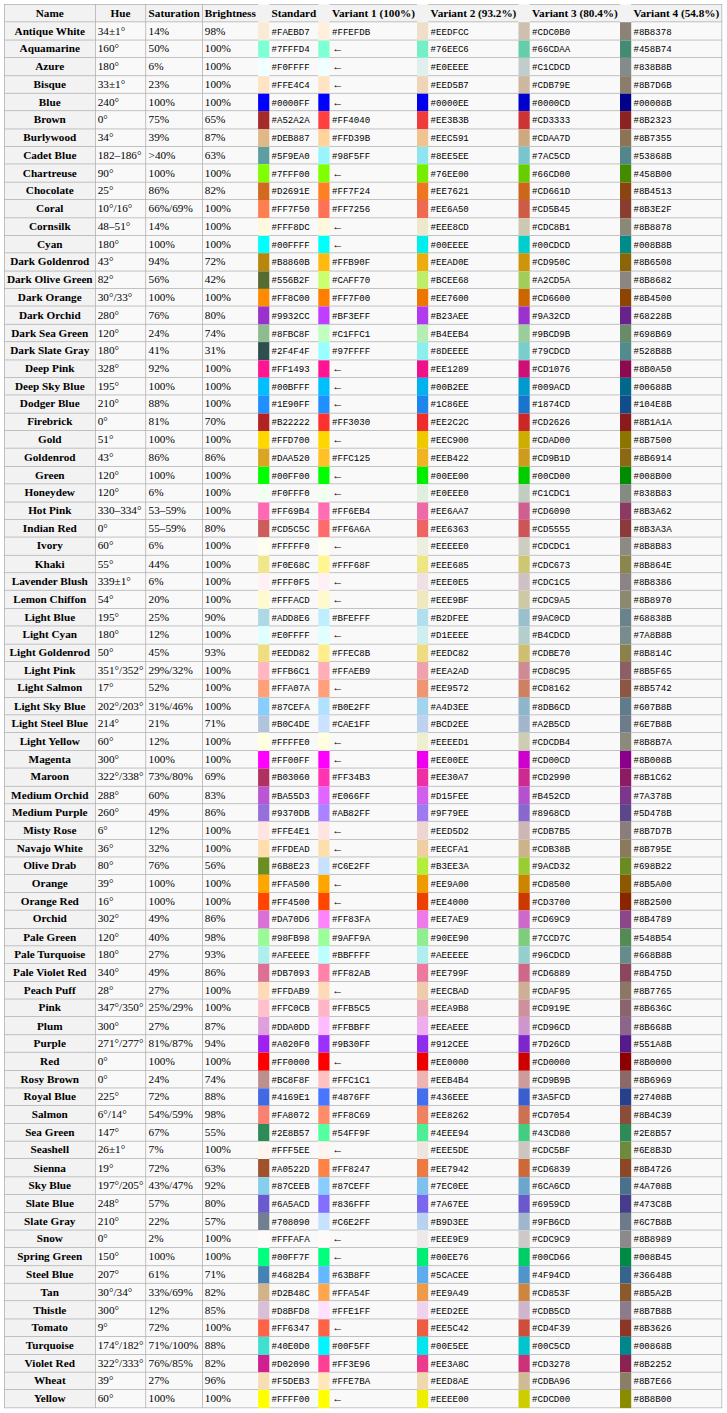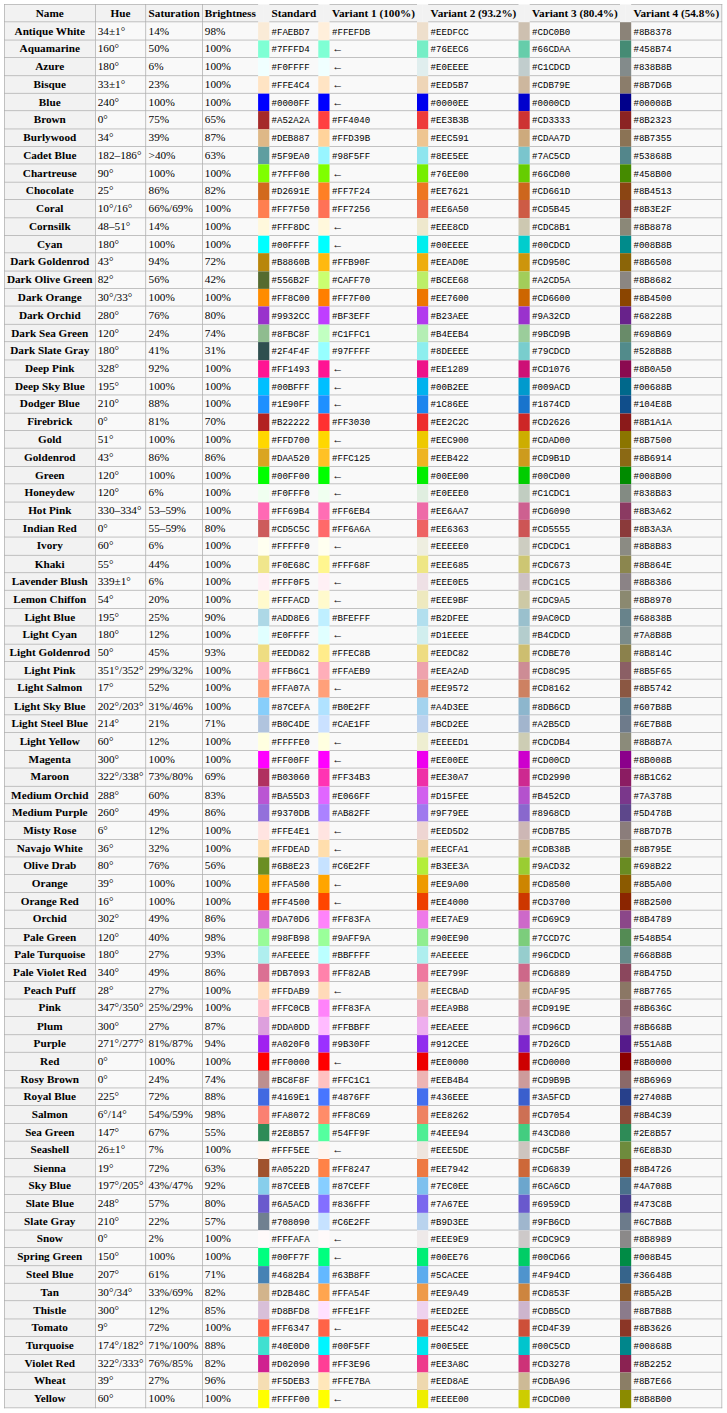Pink | Variant 1 (100%): #FFB5C5 -> #FF83FA
